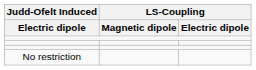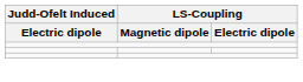- row: No restriction
